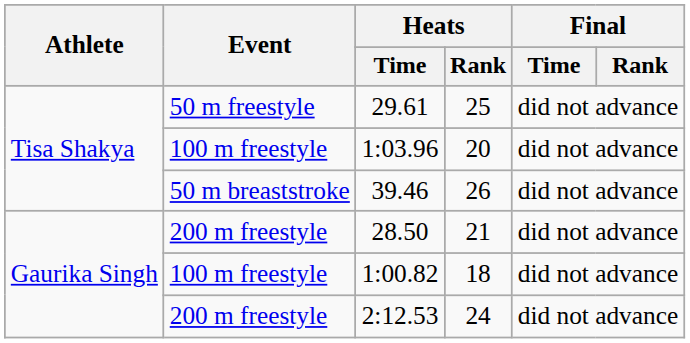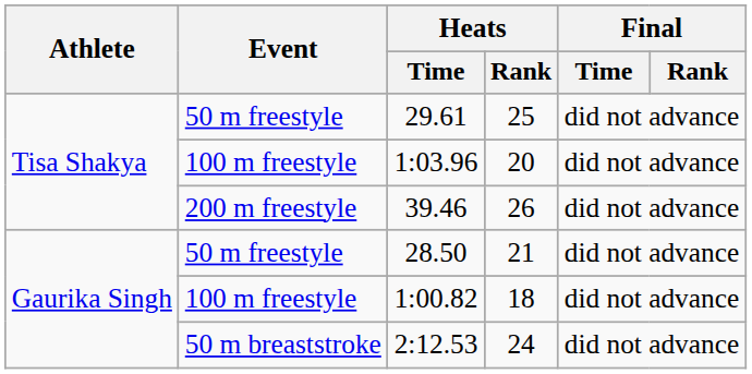39.46 | Event: 50 m breaststroke -> 200 m freestyle
28.50 | Event: 200 m freestyle -> 50 m freestyle
2:12.53 | Event: 200 m freestyle -> 50 m breaststroke
